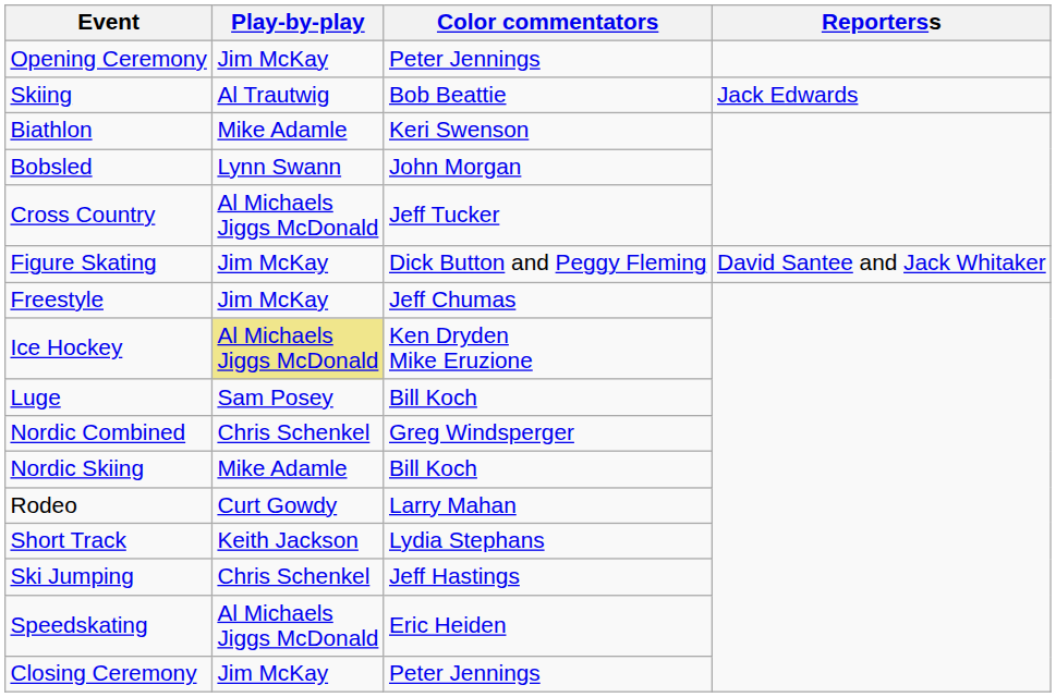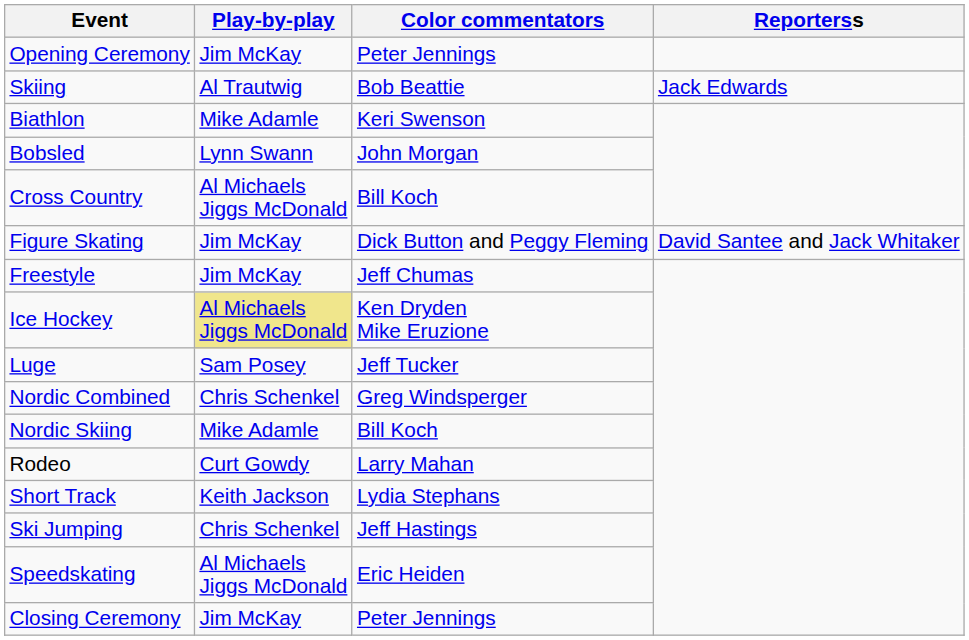Cross Country | Color commentators: Jeff Tucker -> Bill Koch
Luge | Color commentators: Bill Koch -> Jeff Tucker
